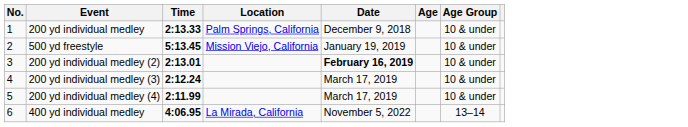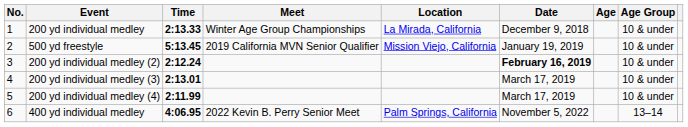+ column: Meet | Winter Age Group Championships | 2019 California MVN Senior Qualifier | 2022 Kevin B. Perry Senior Meet
200 yd individual medley | Location: Palm Springs, California -> La Mirada, California
200 yd individual medley (2) | Time: 2:13.01 -> 2:12.24
200 yd individual medley (3) | Time: 2:12.24 -> 2:13.01
400 yd individual medley | Location: La Mirada, California -> Palm Springs, California
